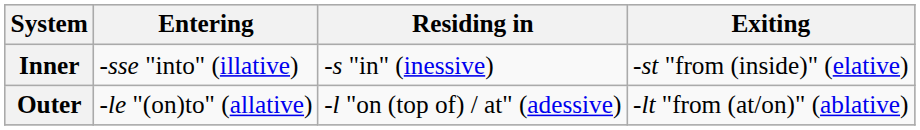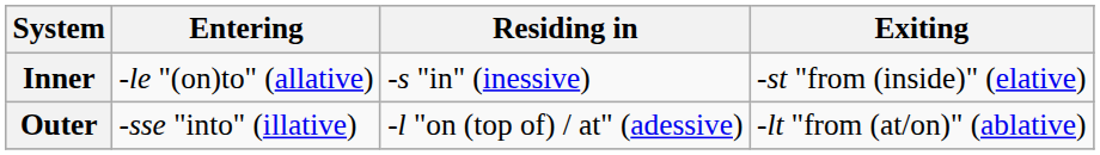Inner | Entering: -sse "into" (illative) -> -le "(on)to" (allative)
Outer | Entering: -le "(on)to" (allative) -> -sse "into" (illative)
